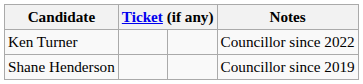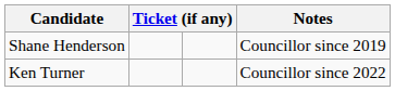rows swapped: Shane Henderson <-> Ken Turner
